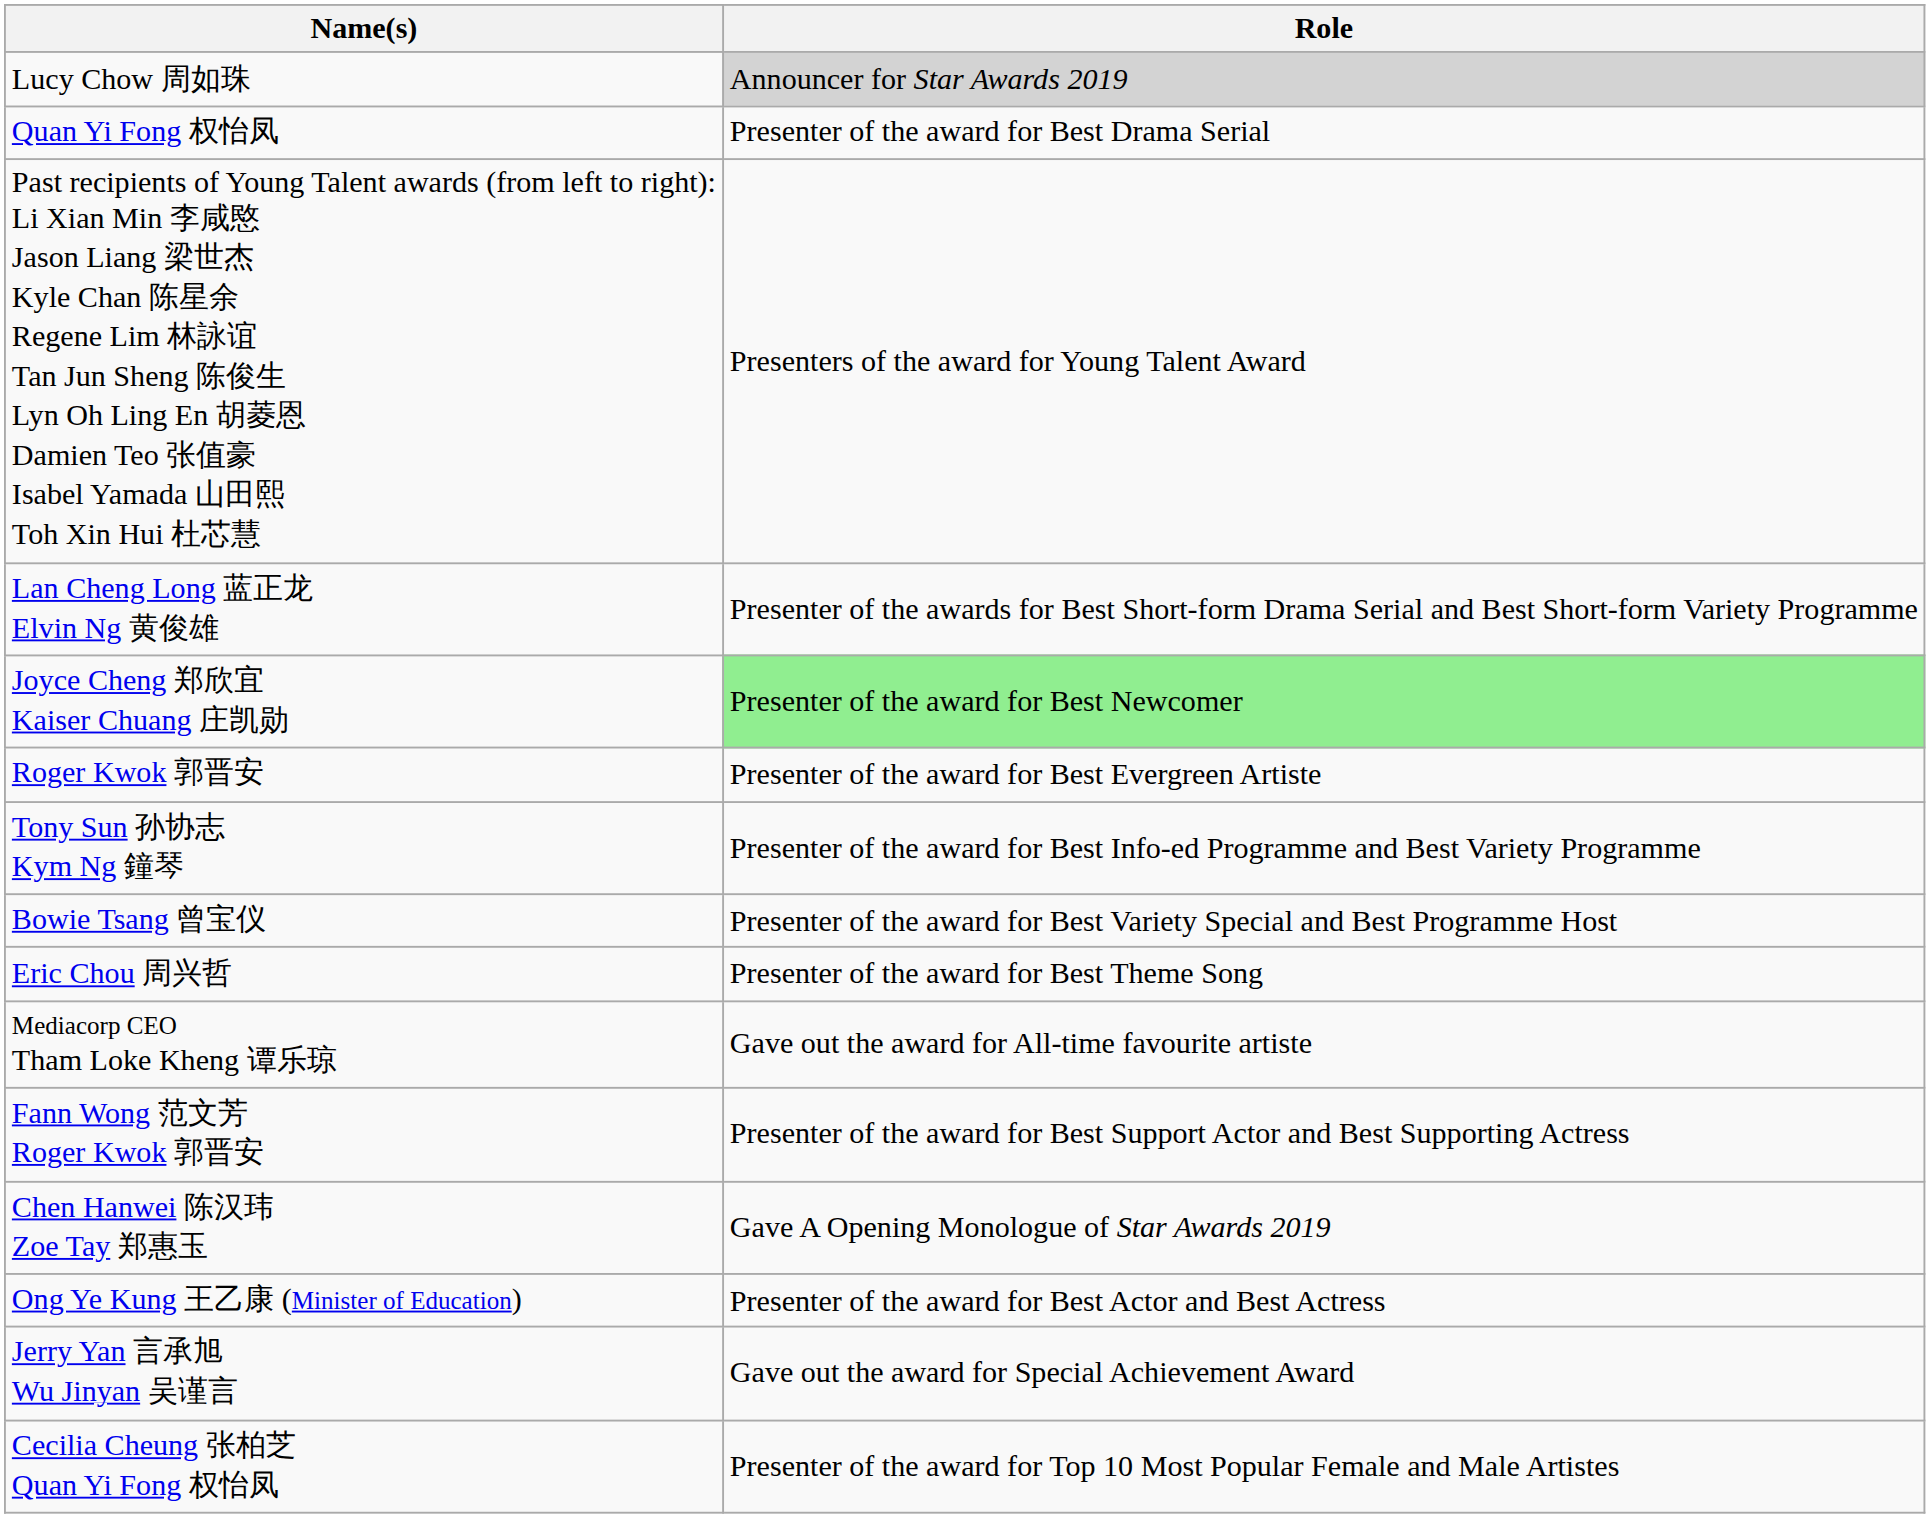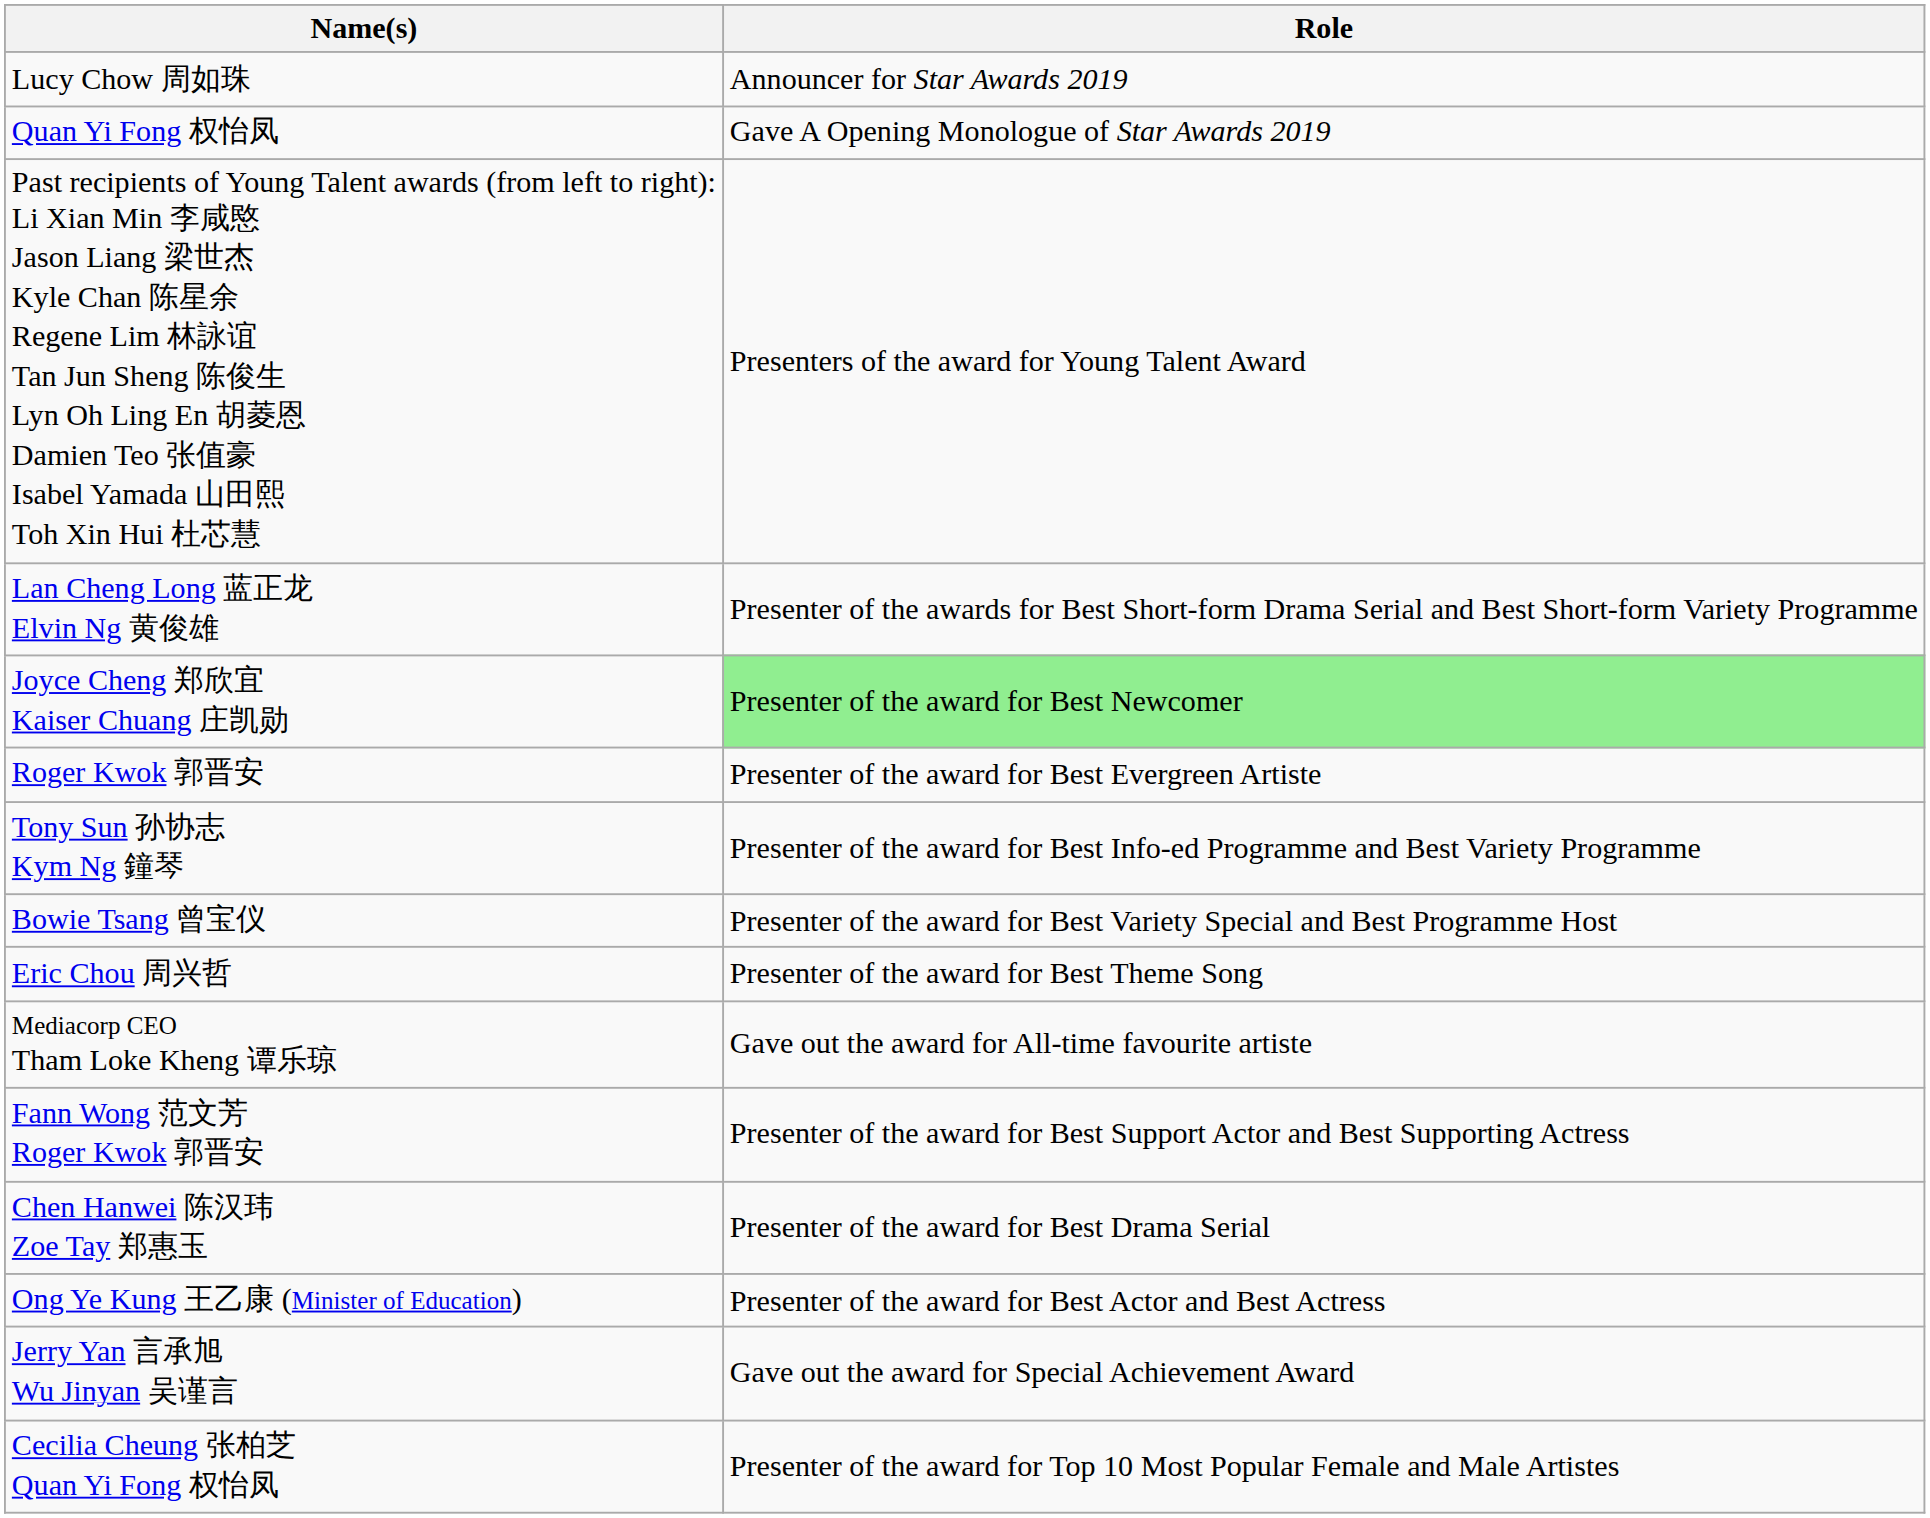Lucy Chow 周如珠 | Role: lightgrey background -> no background
Quan Yi Fong 权怡凤 | Role: Presenter of the award for Best Drama Serial -> Gave A Opening Monologue of Star Awards 2019
Chen Hanwei 陈汉玮 Zoe Tay 郑惠玉 | Role: Gave A Opening Monologue of Star Awards 2019 -> Presenter of the award for Best Drama Serial
